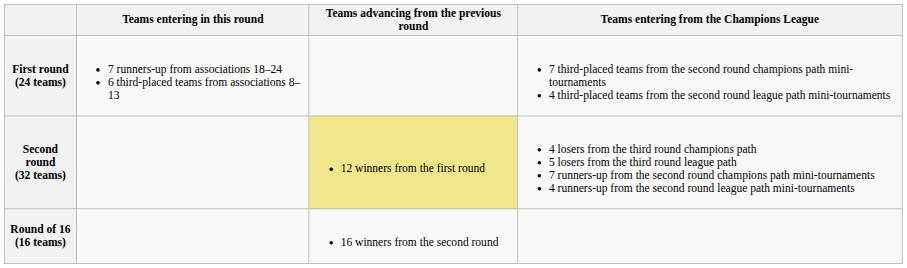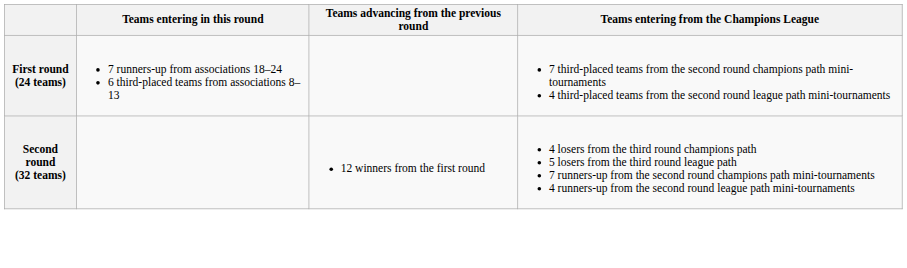Second round (32 teams) | Teams advancing from the previous round: khaki background -> no background
- row: Round of 16 (16 teams) | 16 winners from the second round
